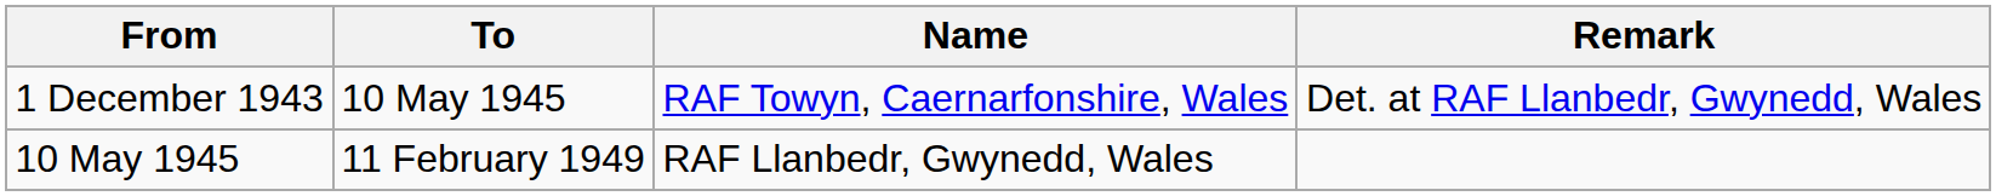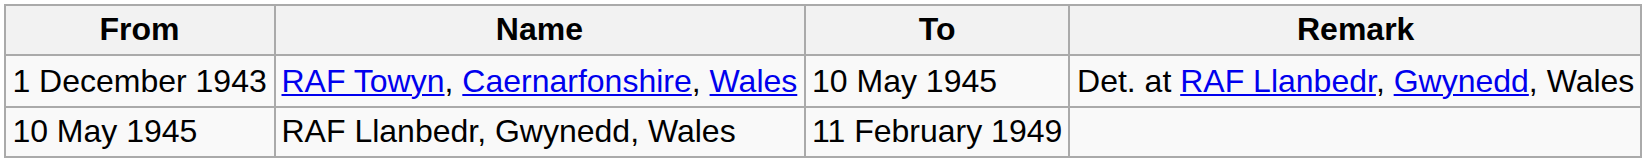columns swapped: To <-> Name
